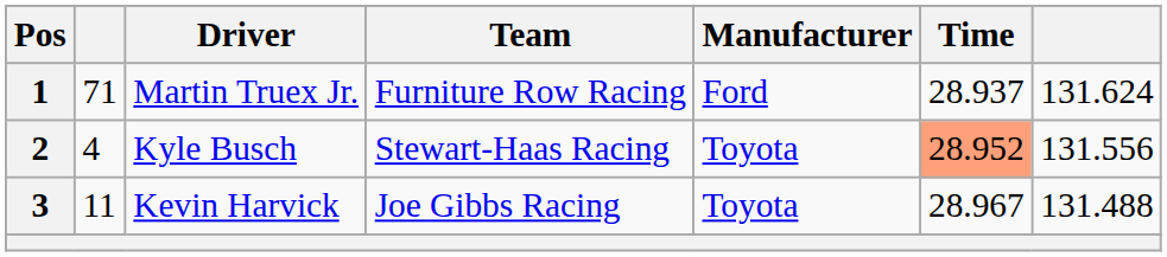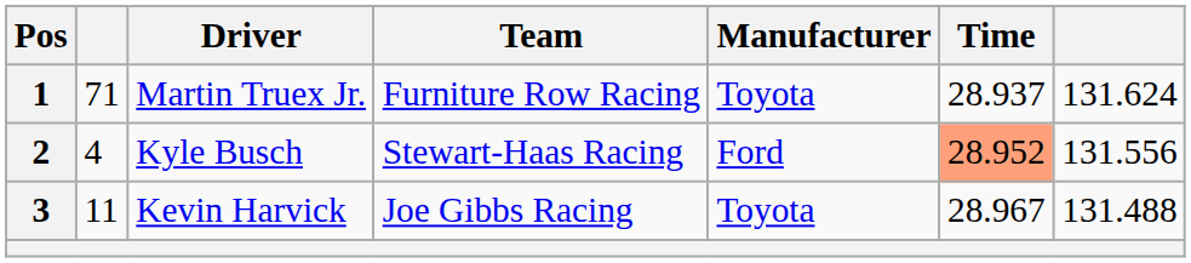1 | Manufacturer: Ford -> Toyota
2 | Manufacturer: Toyota -> Ford
